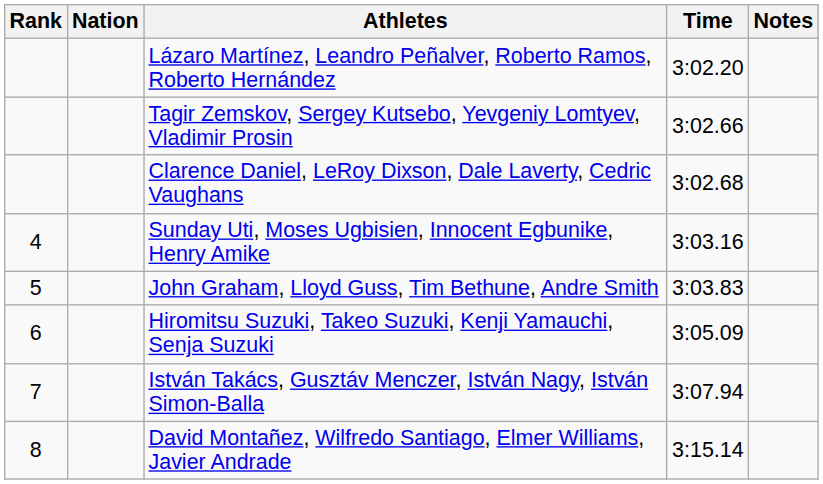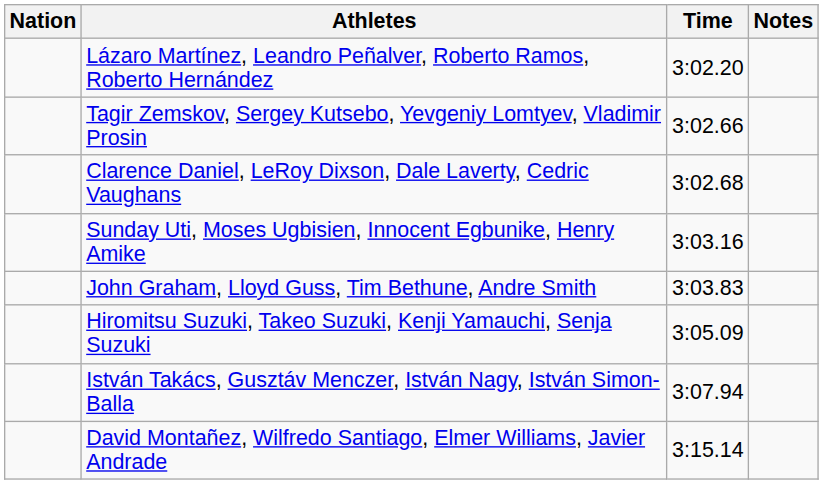- column: Rank | 4 | 5 | 6 | 7 | 8
